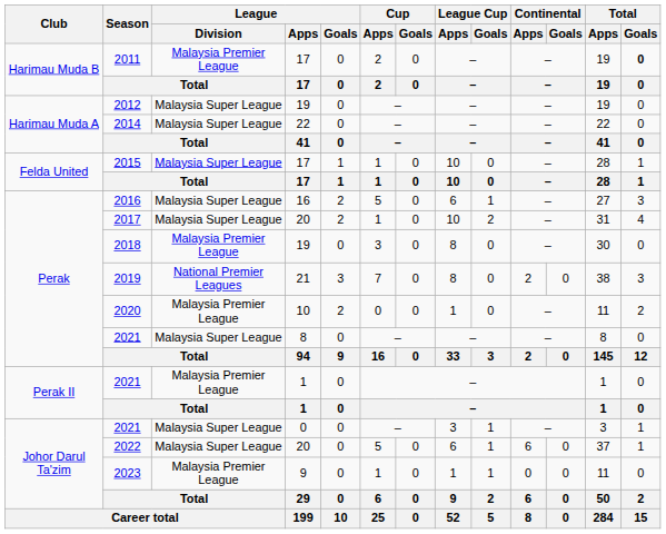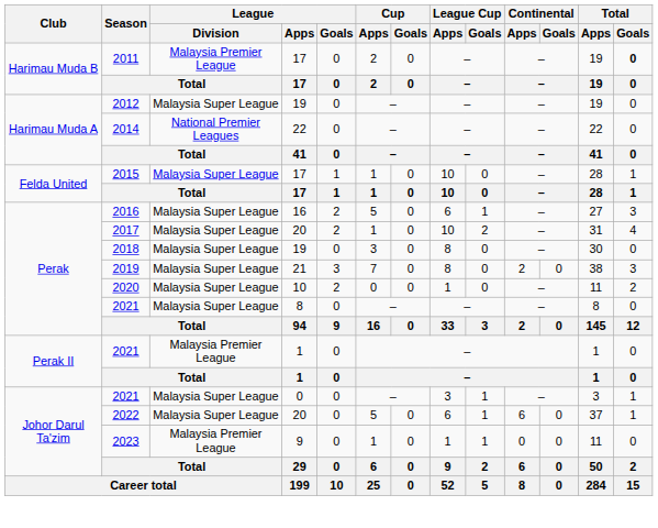2014 | League / Division: Malaysia Super League -> National Premier Leagues
2018 | League / Division: Malaysia Premier League -> Malaysia Super League
2019 | League / Division: National Premier Leagues -> Malaysia Super League
2020 | League / Division: Malaysia Premier League -> Malaysia Super League
